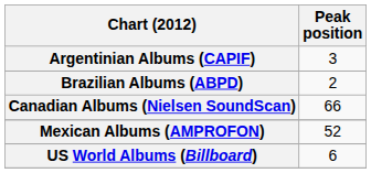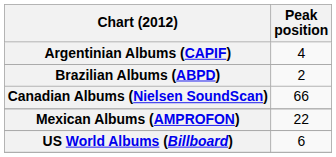Argentinian Albums (CAPIF) | Peak position: 3 -> 4
Mexican Albums (AMPROFON) | Peak position: 52 -> 22
